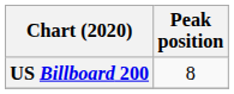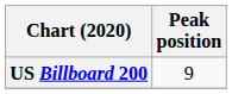US Billboard 200 | Peak position: 8 -> 9
